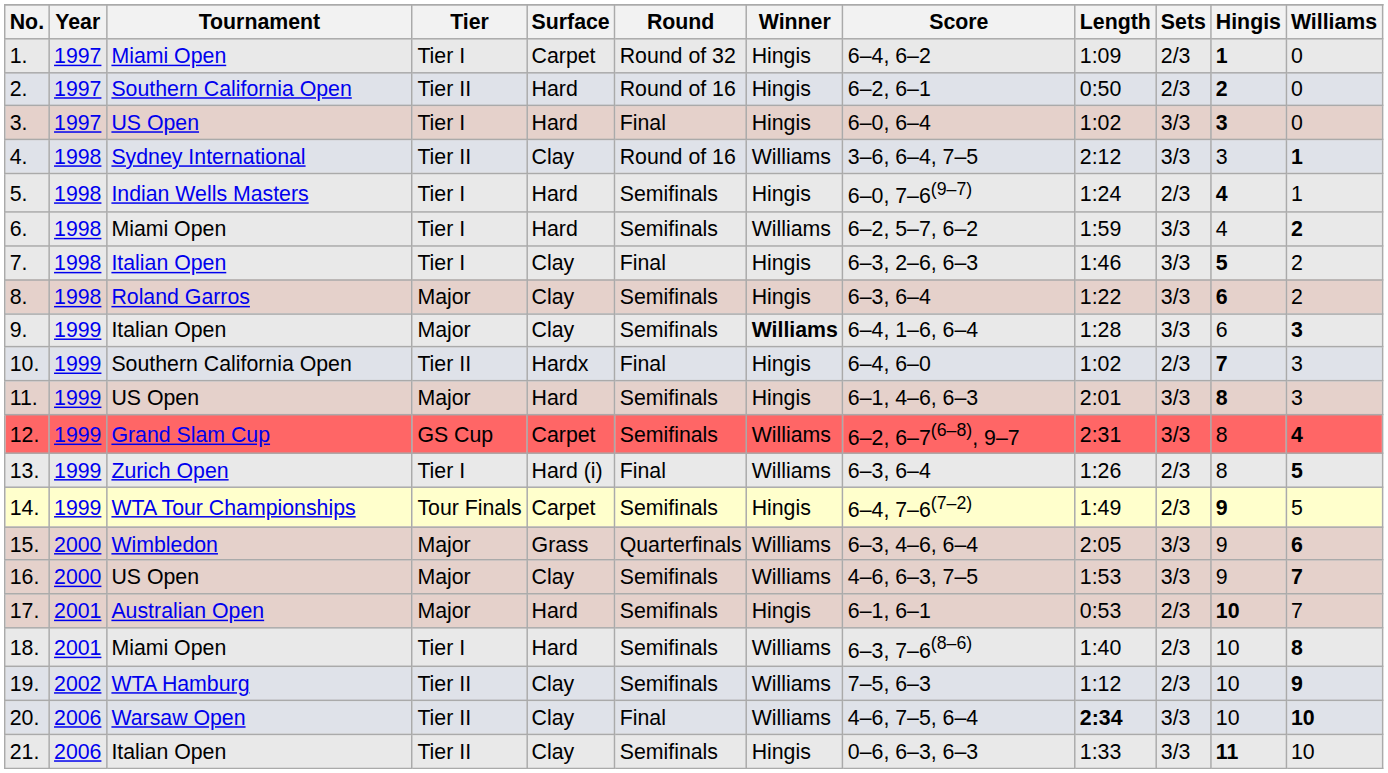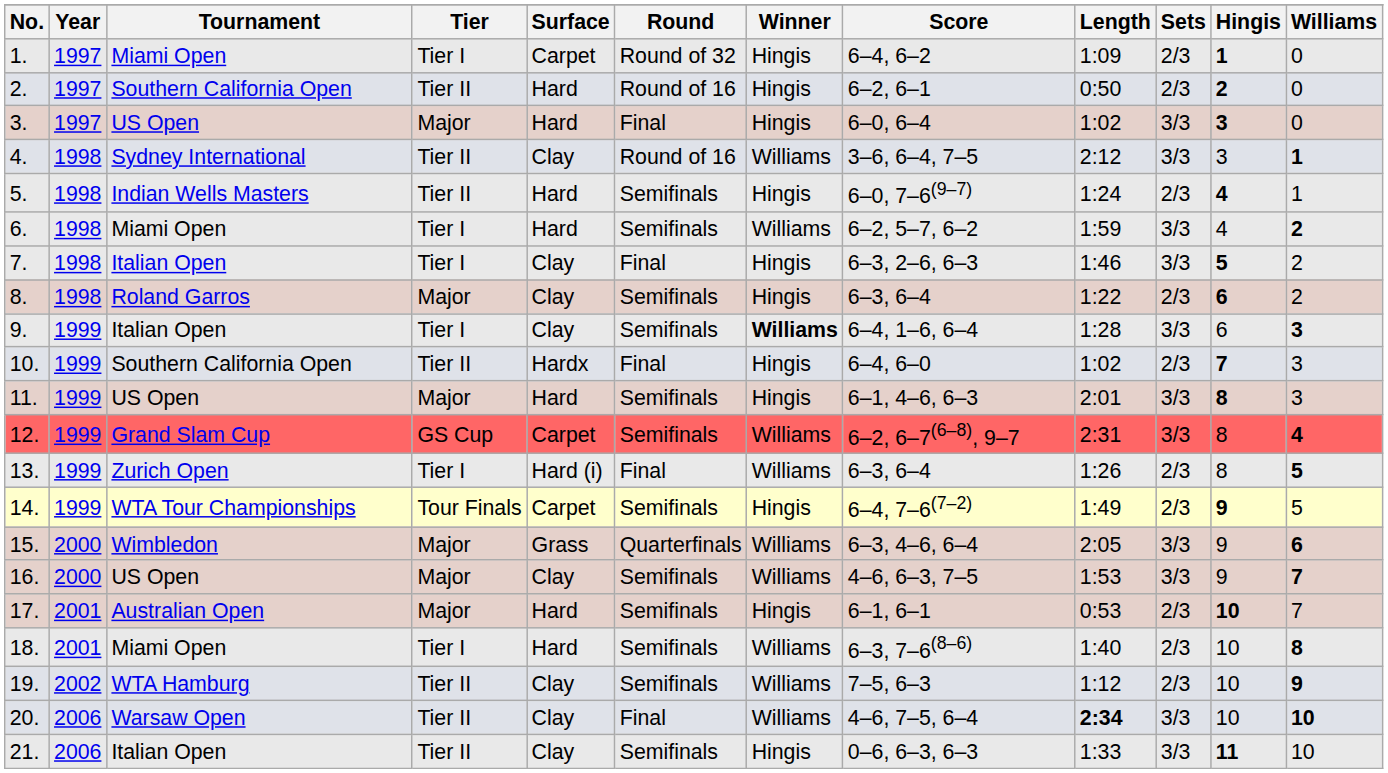3. | Tier: Tier I -> Major
5. | Tier: Tier I -> Tier II
8. | Sets: 3/3 -> 2/3
9. | Tier: Major -> Tier I
